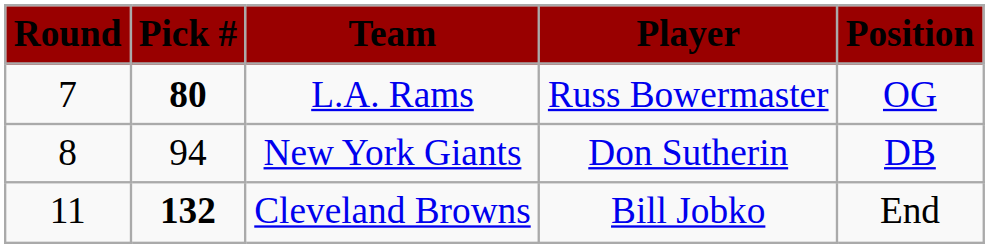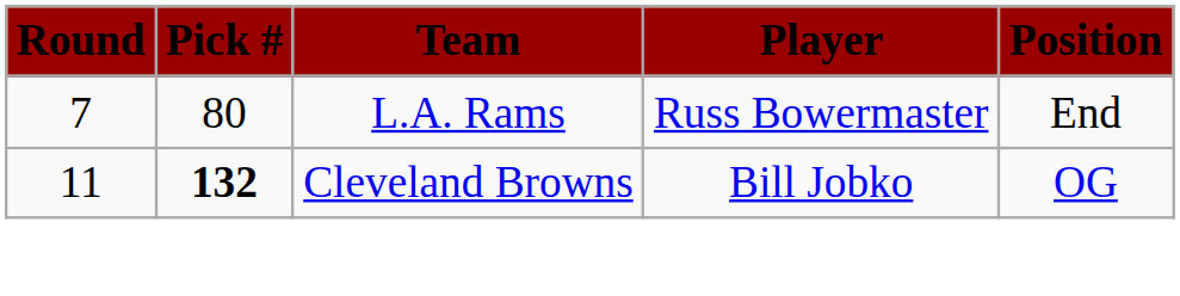L.A. Rams | Pick #: bold -> normal
L.A. Rams | Position: OG -> End
- row: 8 | 94 | New York Giants | Don Sutherin | DB
Cleveland Browns | Position: End -> OG
